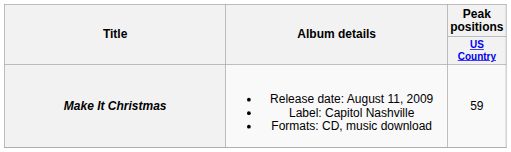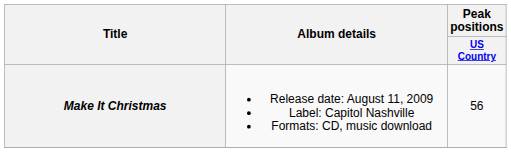Make It Christmas | Peak positions / US Country: 59 -> 56
